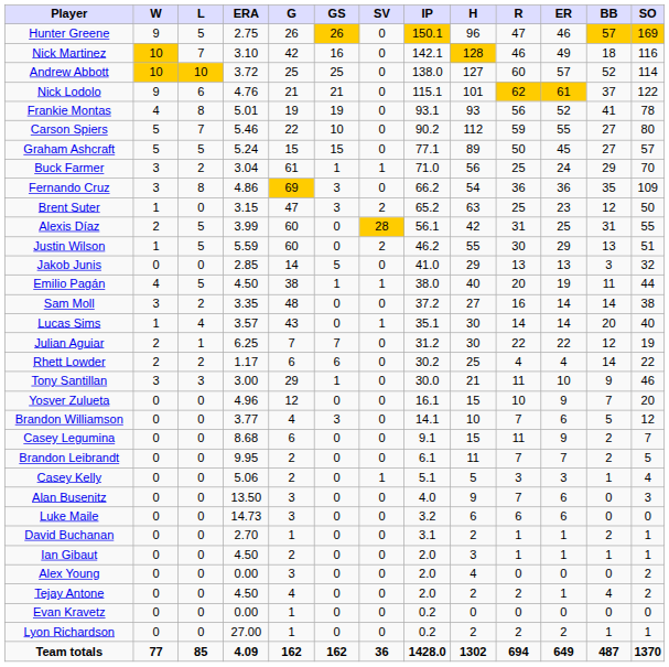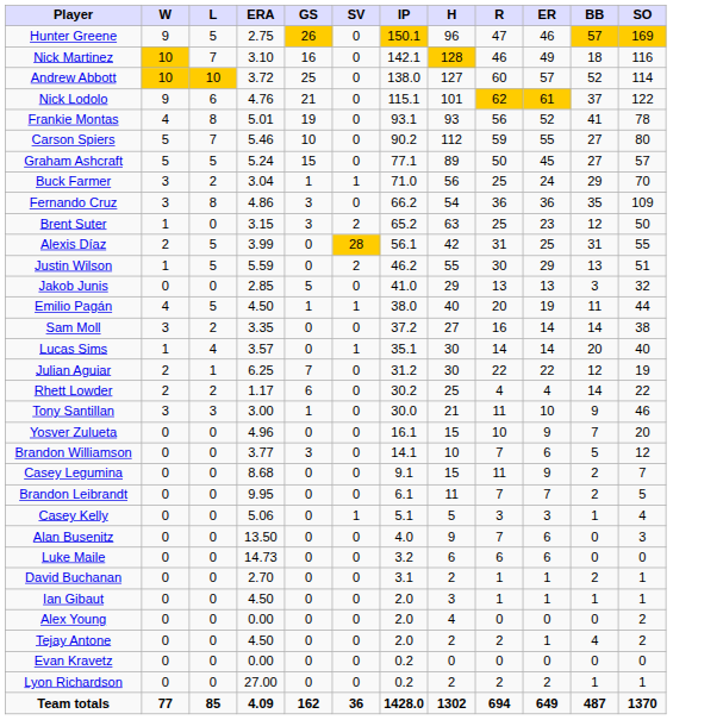- column: G | 26 | 42 | 25 | 21 | 19 | 22 | 15 | 61 | 69 | 47 | 60 | 60 | 14 | 38 | 48 | 43 | 7 | 6 | 29 | 12 | 4 | 6 | 2 | 2 | 3 | 3 | 1 | 2 | 3 | 4 | 1 | 1 | 162
